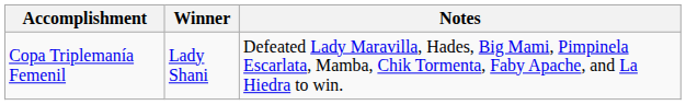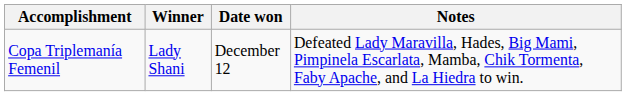+ column: Date won | December 12
